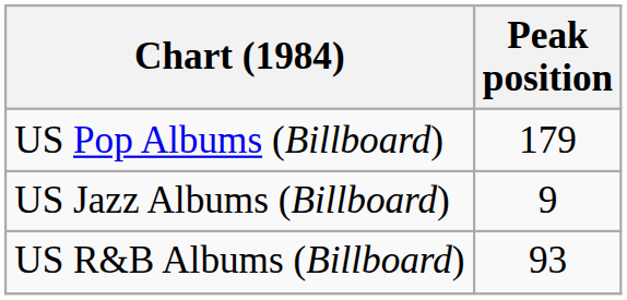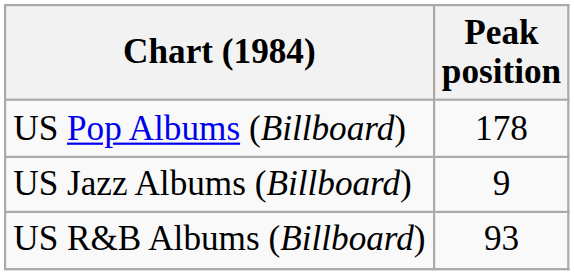US Pop Albums (Billboard) | Peak position: 179 -> 178
